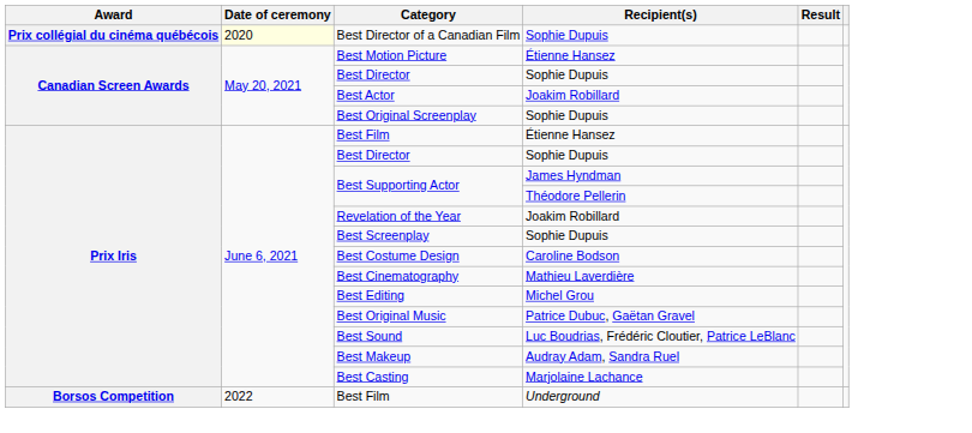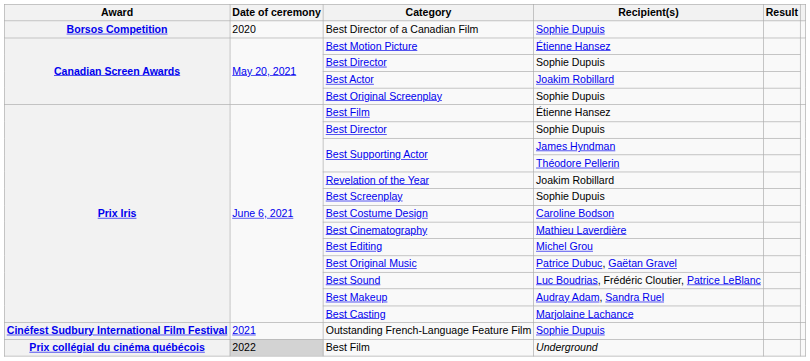Best Director of a Canadian Film | Award: Prix collégial du cinéma québécois -> Borsos Competition
Best Director of a Canadian Film | Date of ceremony: lightyellow background -> no background
+ row: Cinéfest Sudbury International Film Festival | 2021 | Outstanding French-Language Feature Film | Sophie Dupuis
Best Film / Underground | Award: Borsos Competition -> Prix collégial du cinéma québécois
Best Film / Underground | Date of ceremony: no background -> lightgrey background
